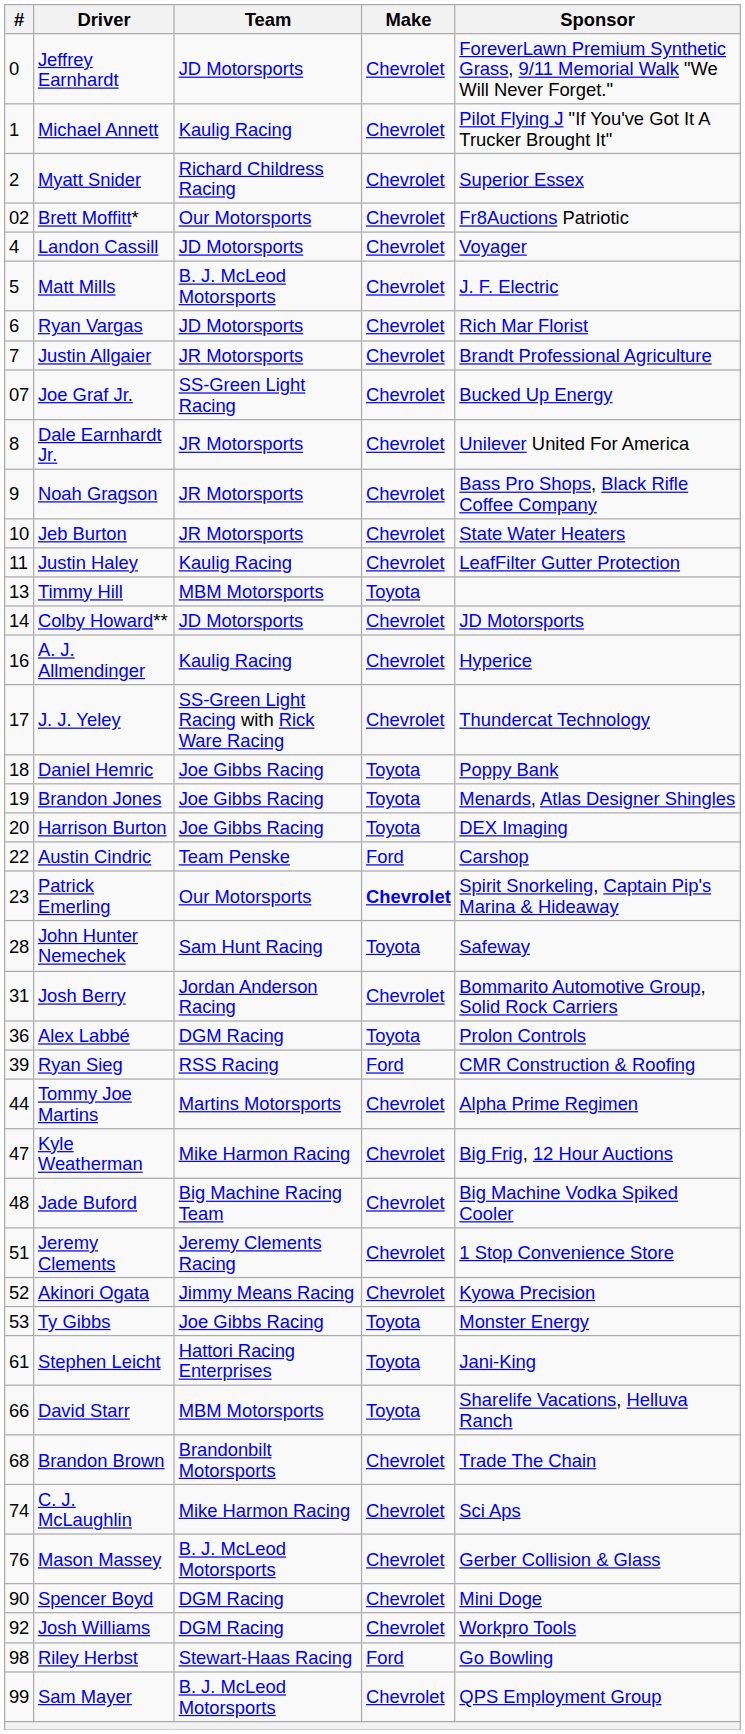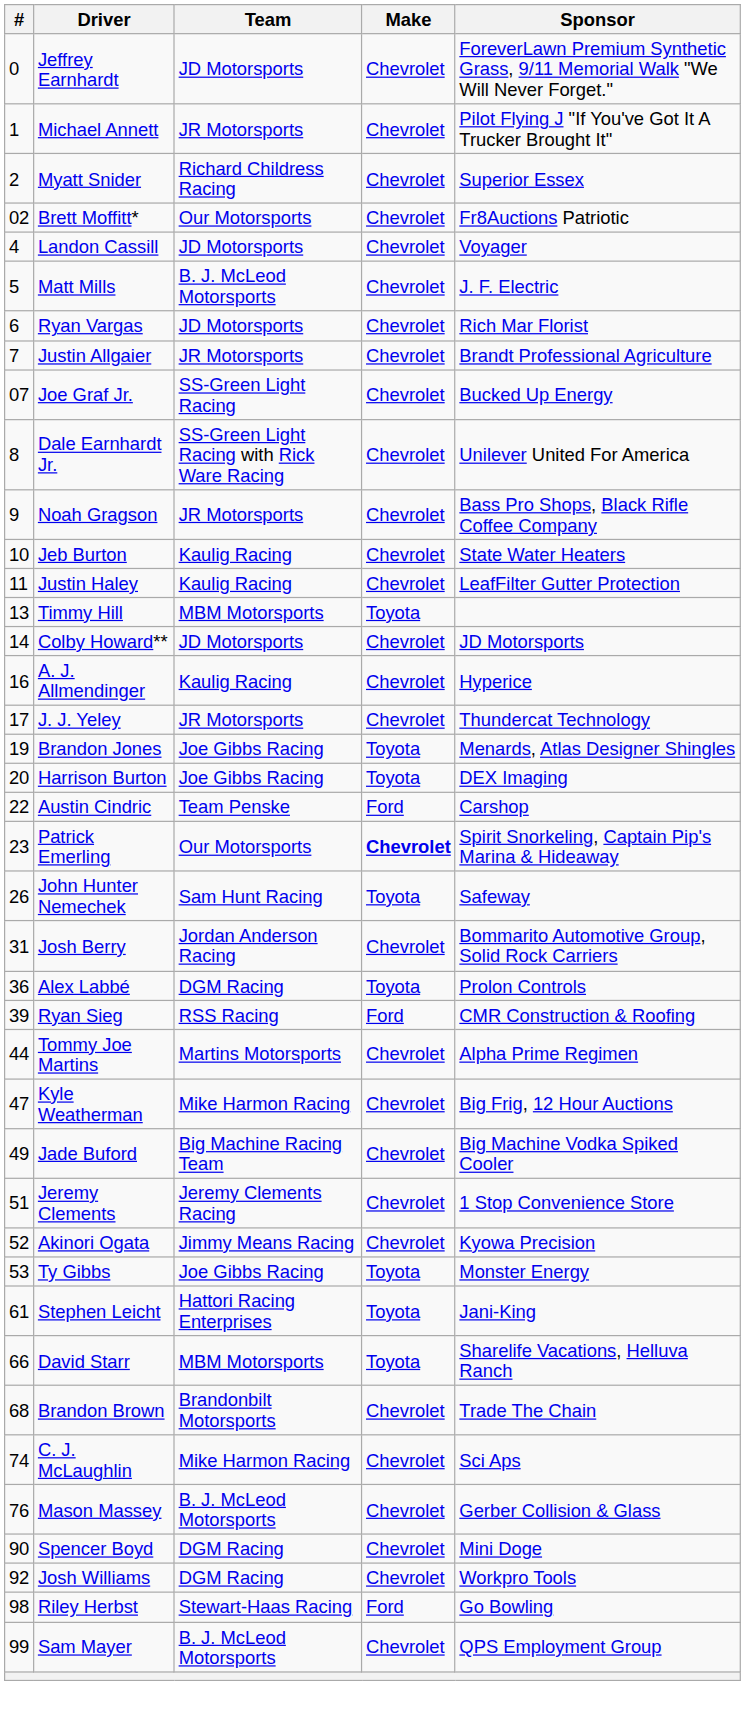Michael Annett | Team: Kaulig Racing -> JR Motorsports
Dale Earnhardt Jr. | Team: JR Motorsports -> SS-Green Light Racing with Rick Ware Racing
Jeb Burton | Team: JR Motorsports -> Kaulig Racing
J. J. Yeley | Team: SS-Green Light Racing with Rick Ware Racing -> JR Motorsports
- row: 18 | Daniel Hemric | Joe Gibbs Racing | Toyota | Poppy Bank
John Hunter Nemechek | #: 28 -> 26
Jade Buford | #: 48 -> 49
